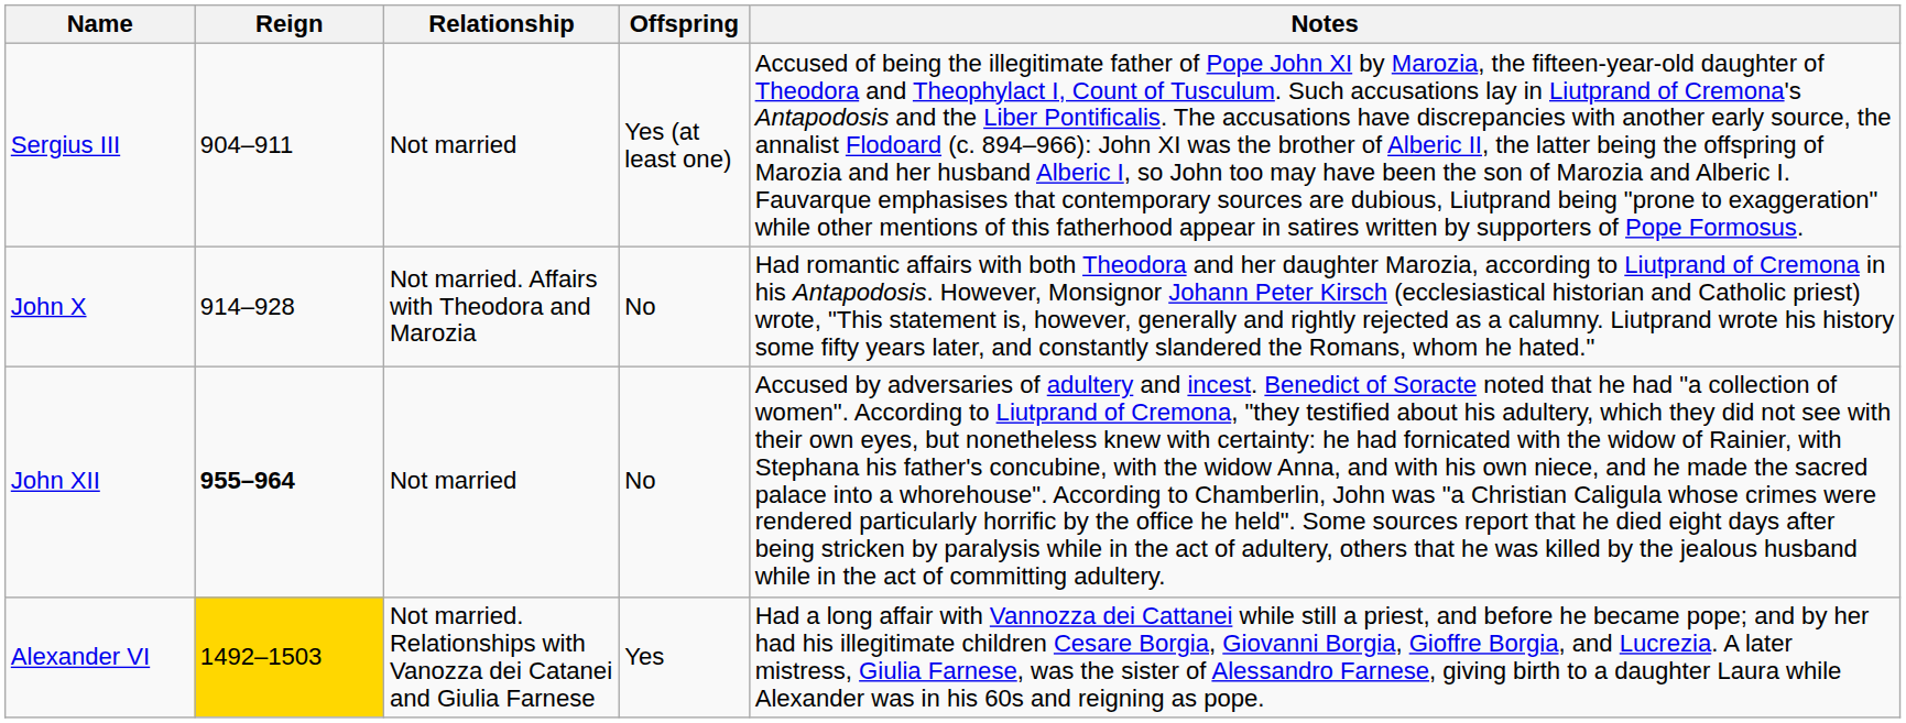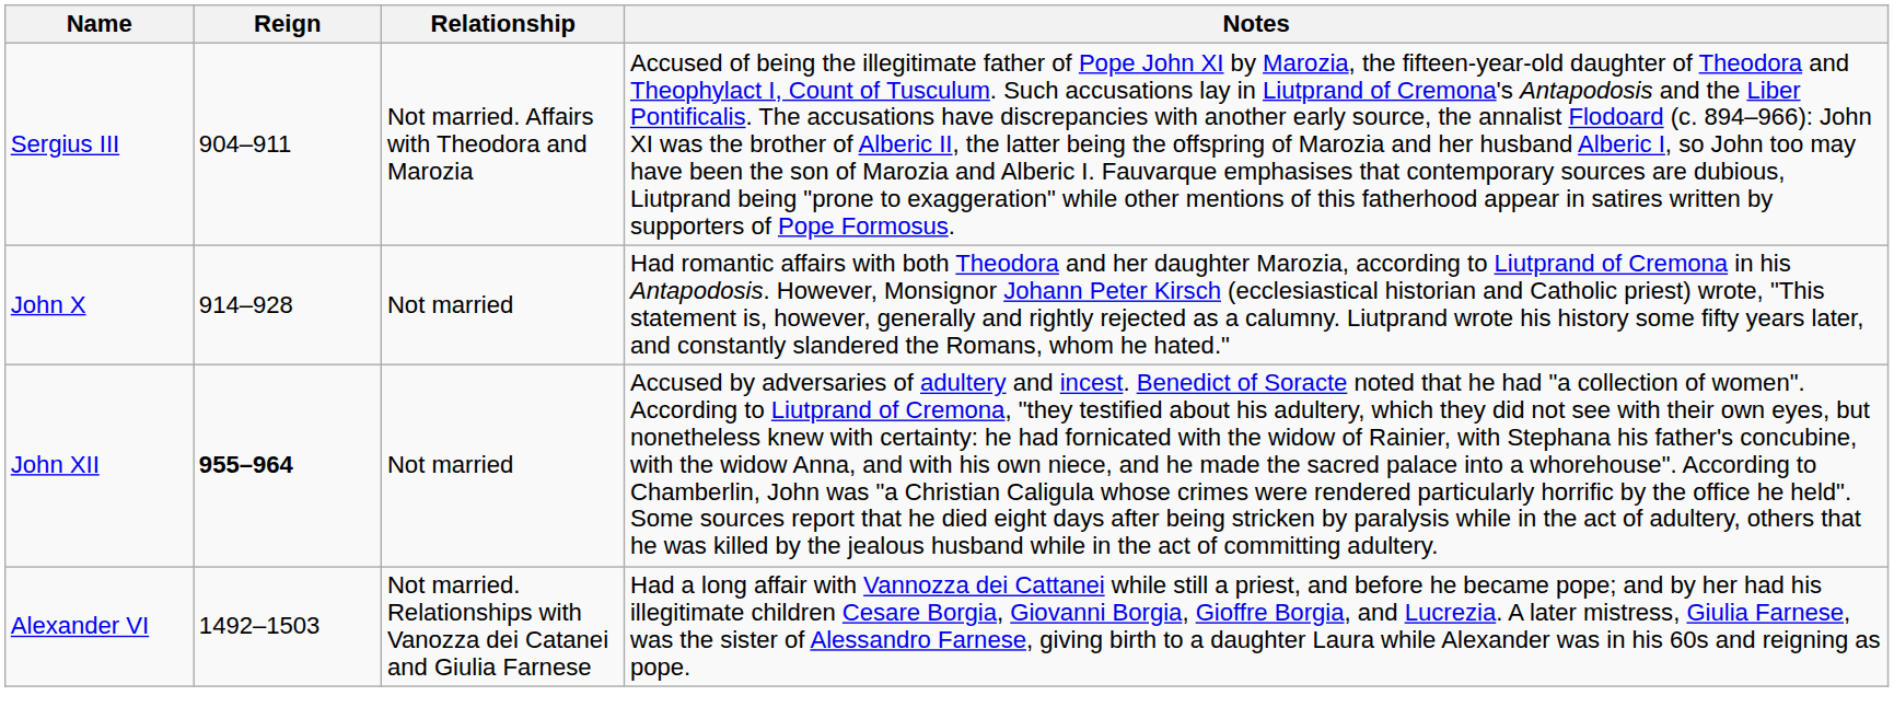- column: Offspring | Yes (at least one) | No | No | Yes
Sergius III | Relationship: Not married -> Not married. Affairs with Theodora and Marozia
John X | Relationship: Not married. Affairs with Theodora and Marozia -> Not married
Alexander VI | Reign: gold background -> no background
